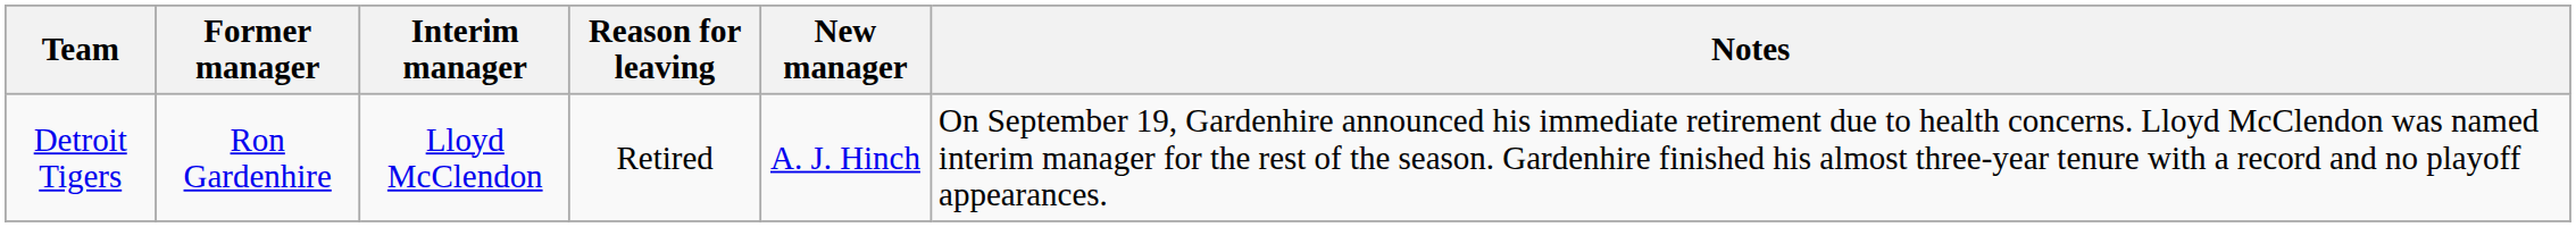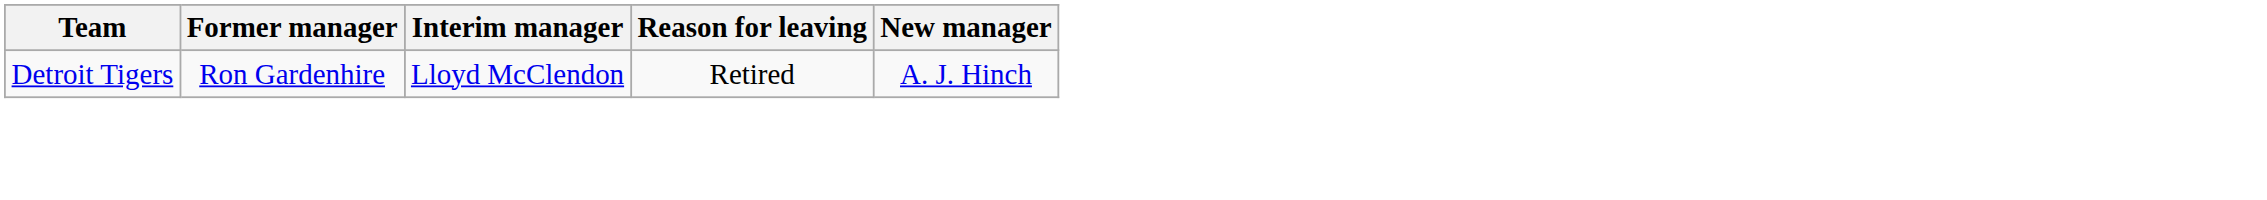- column: Notes | On September 19, Gardenhire announced his immediate retirement due to health concerns. Lloyd McClendon was named interim manager for the rest of the season. Gardenhire finished his almost three-year tenure with a record and no playoff appearances.
